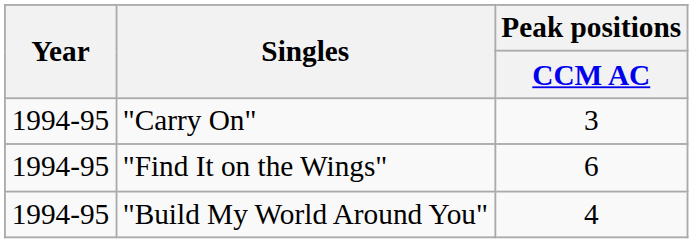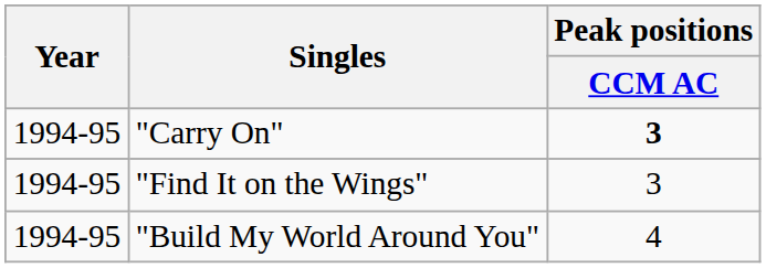"Carry On" | Peak positions / CCM AC: normal -> bold
"Find It on the Wings" | Peak positions / CCM AC: 6 -> 3
